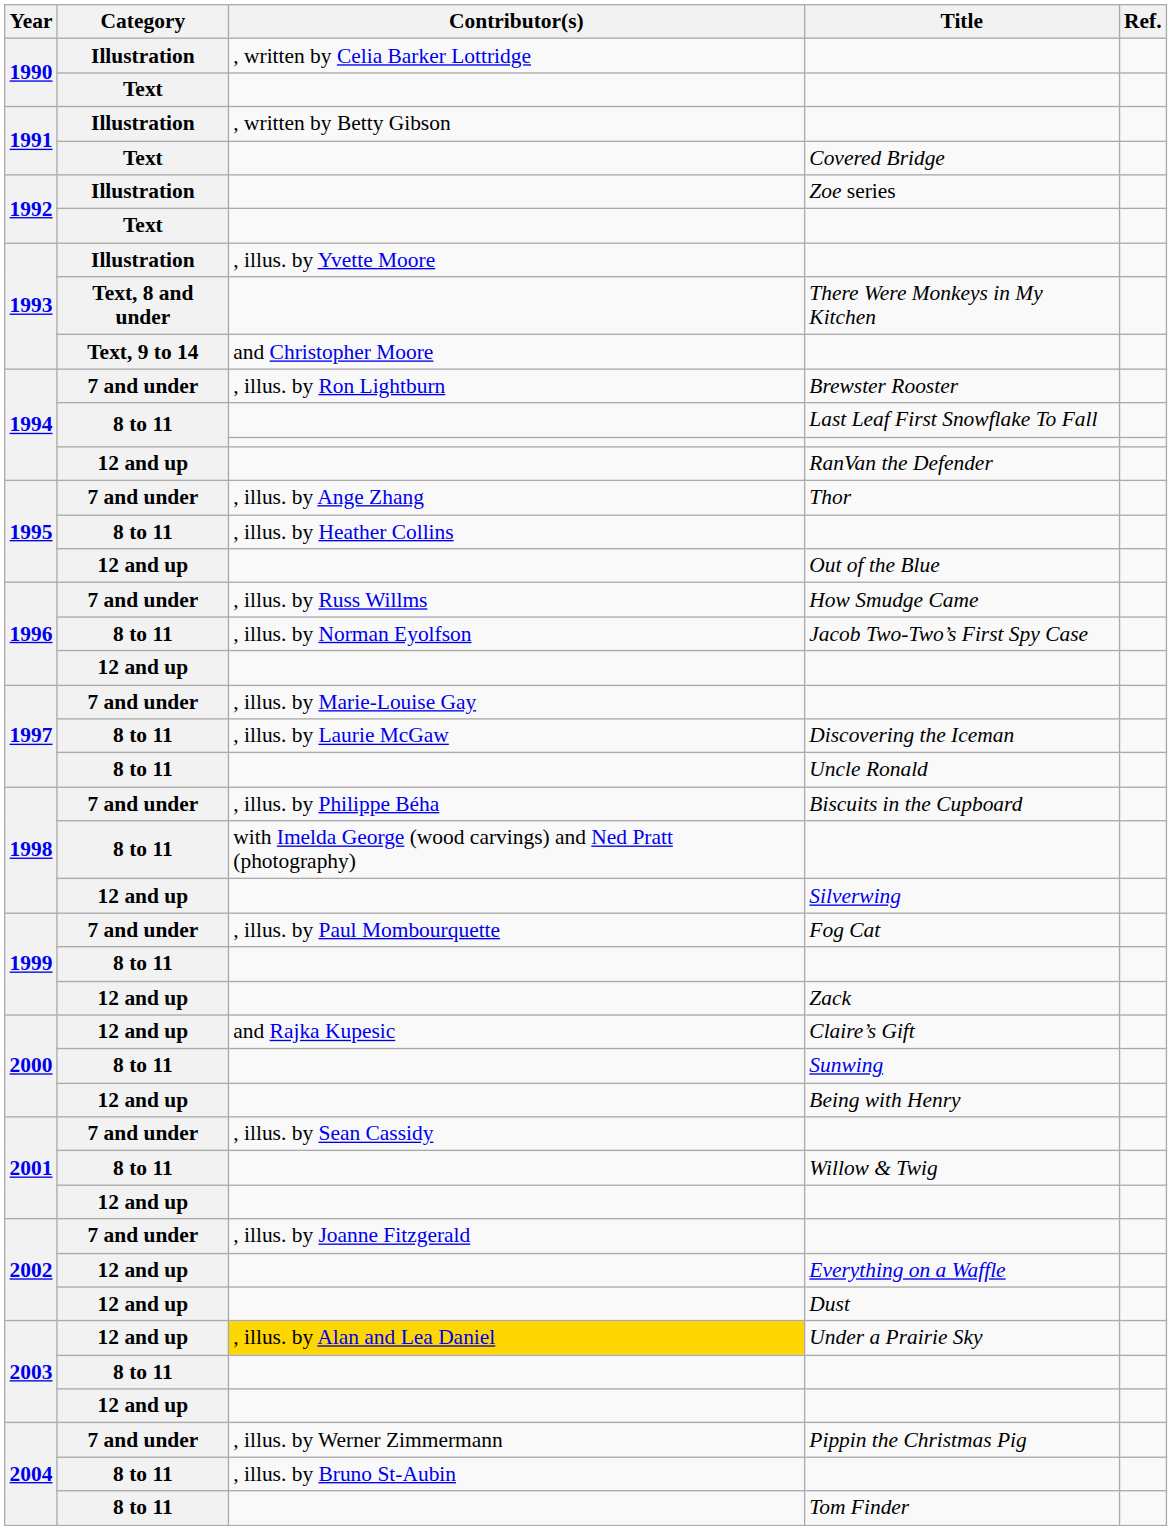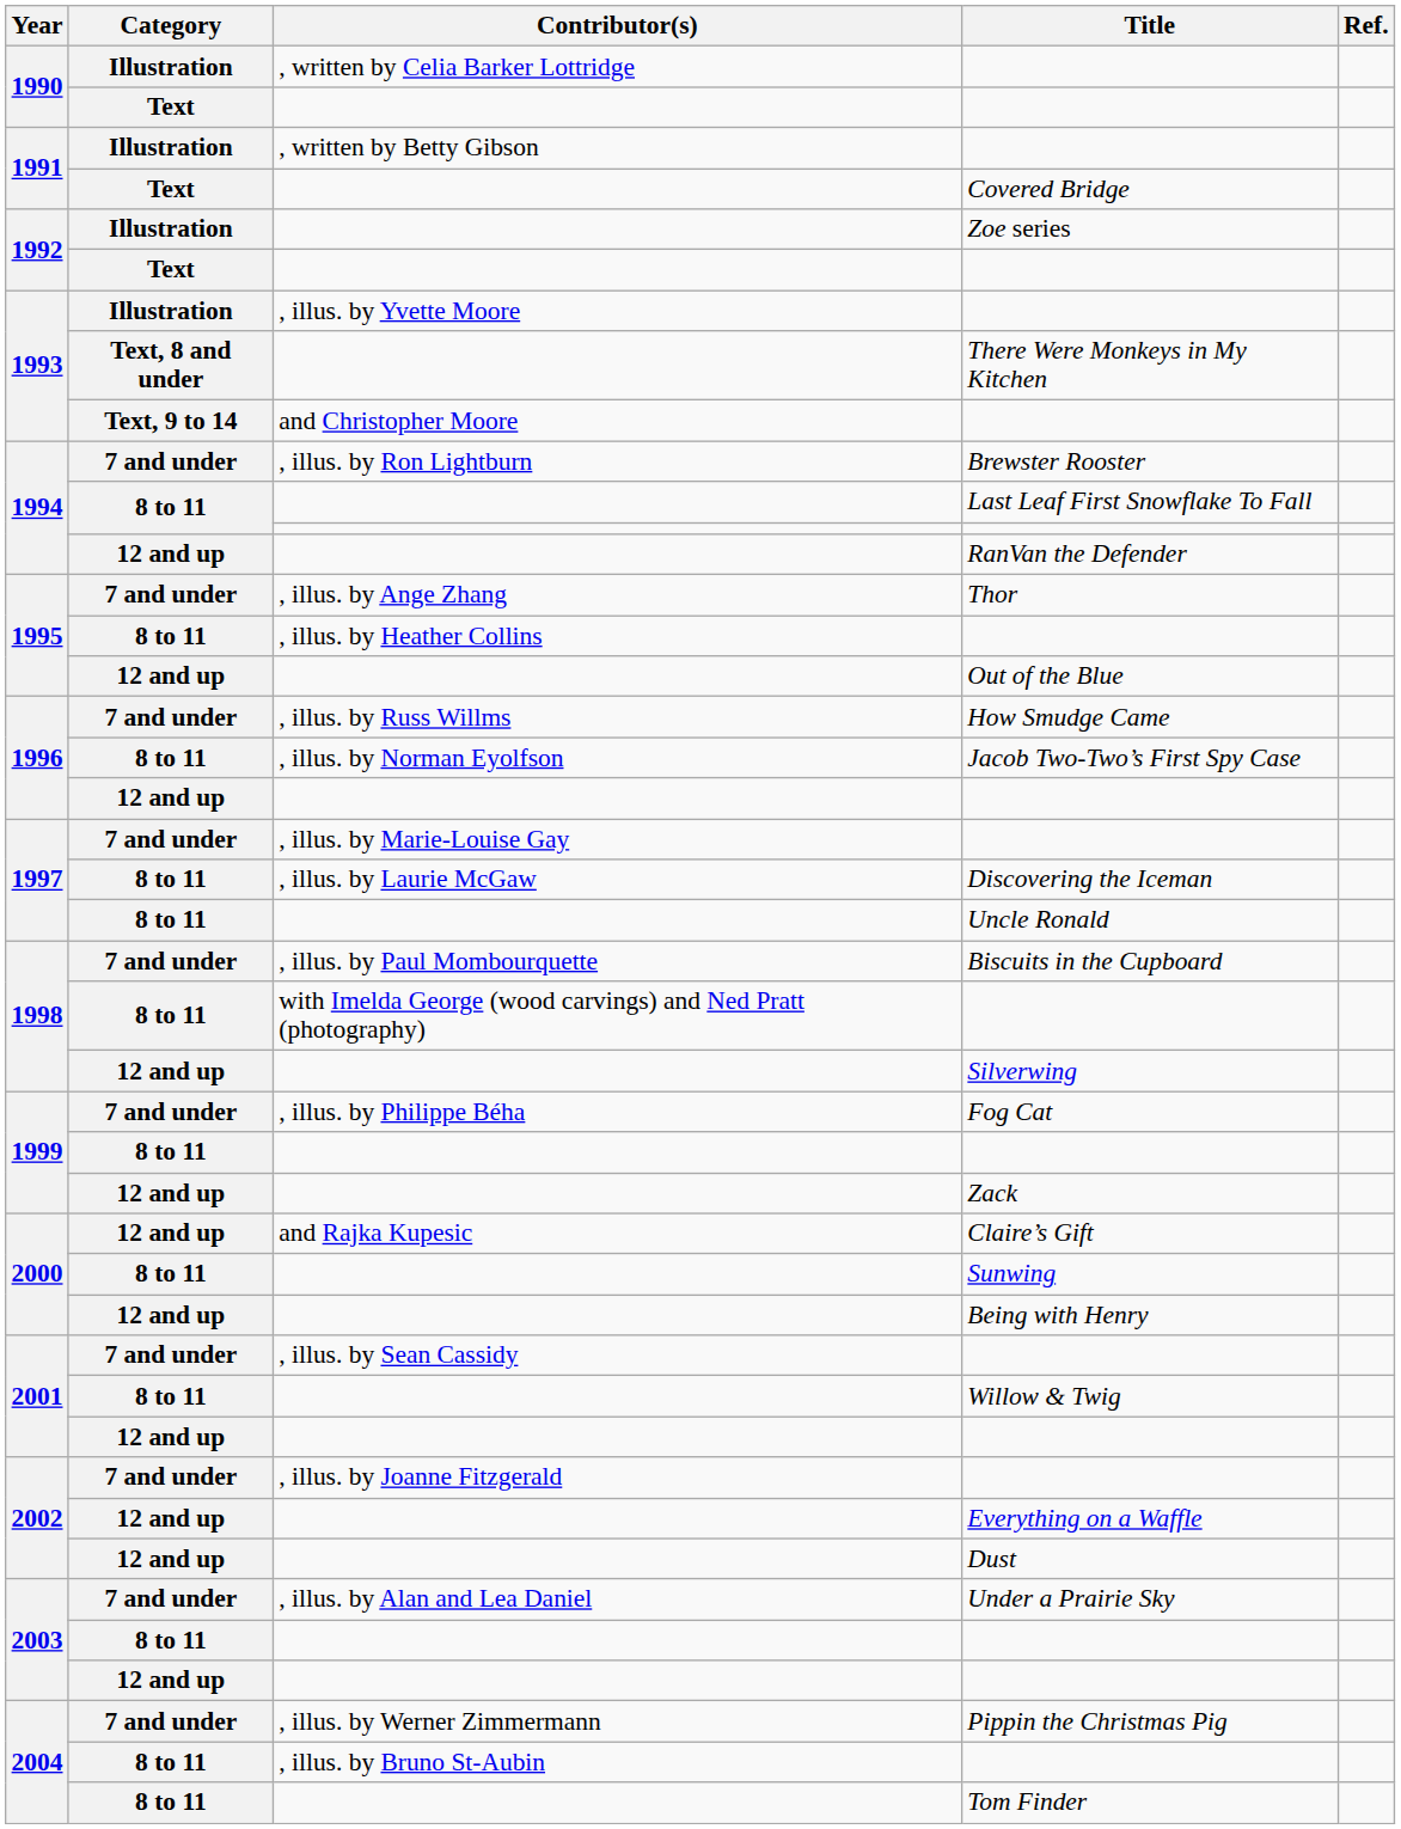Biscuits in the Cupboard | Contributor(s): , illus. by Philippe Béha -> , illus. by Paul Mombourquette
Fog Cat | Contributor(s): , illus. by Paul Mombourquette -> , illus. by Philippe Béha
Under a Prairie Sky | Category: 12 and up -> 7 and under
Under a Prairie Sky | Contributor(s): gold background -> no background
